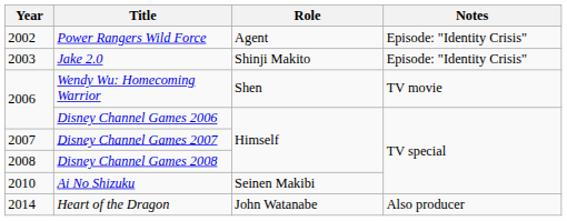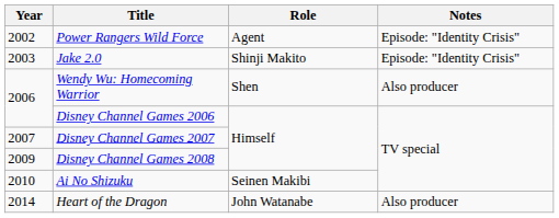Wendy Wu: Homecoming Warrior | Notes: TV movie -> Also producer
Disney Channel Games 2008 | Year: 2008 -> 2009
